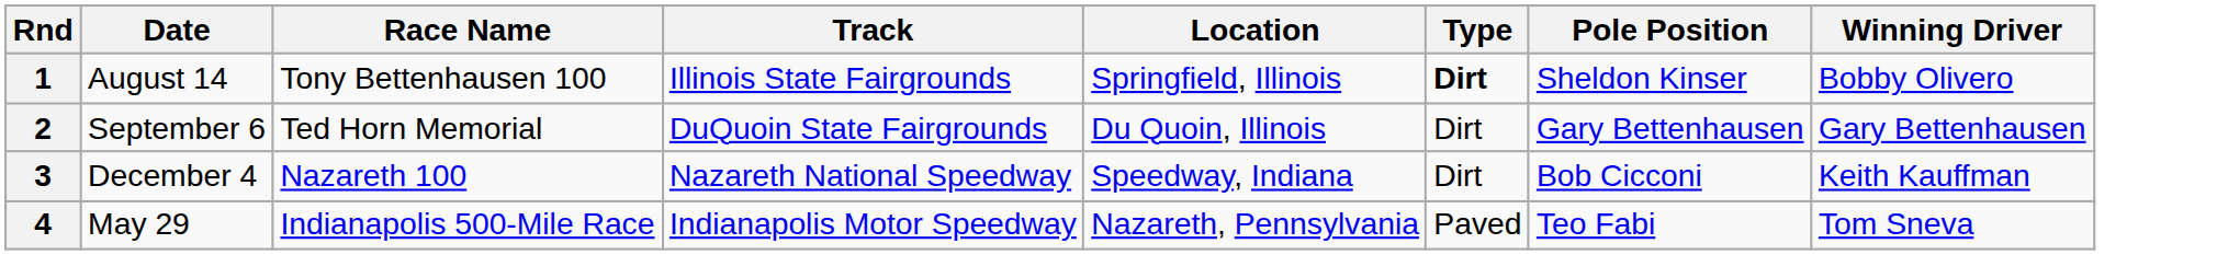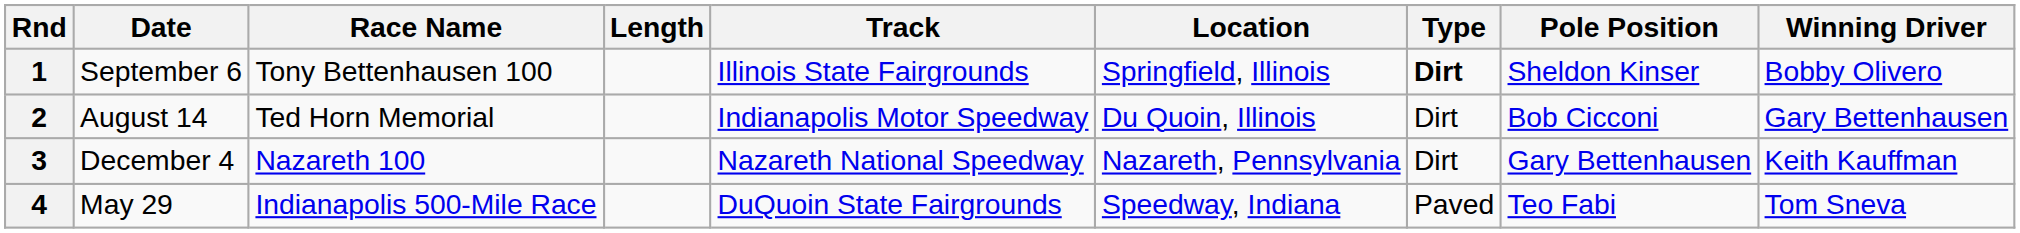+ column: Length
1 | Date: August 14 -> September 6
2 | Date: September 6 -> August 14
2 | Track: DuQuoin State Fairgrounds -> Indianapolis Motor Speedway
2 | Pole Position: Gary Bettenhausen -> Bob Cicconi
3 | Location: Speedway, Indiana -> Nazareth, Pennsylvania
3 | Pole Position: Bob Cicconi -> Gary Bettenhausen
4 | Track: Indianapolis Motor Speedway -> DuQuoin State Fairgrounds
4 | Location: Nazareth, Pennsylvania -> Speedway, Indiana
